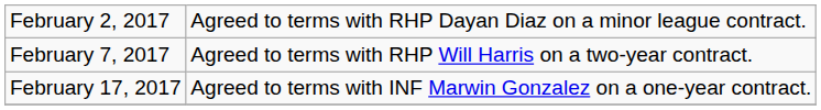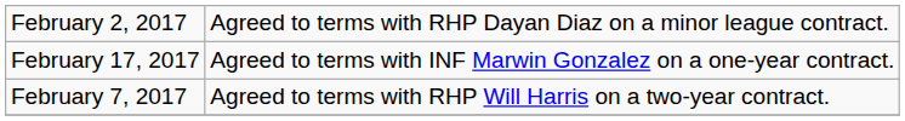rows swapped: February 7, 2017 <-> February 17, 2017
